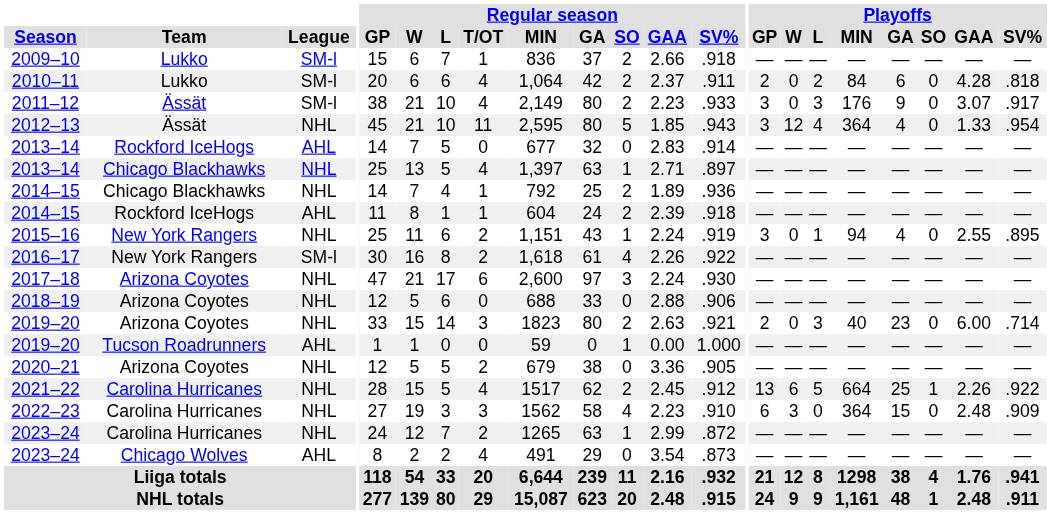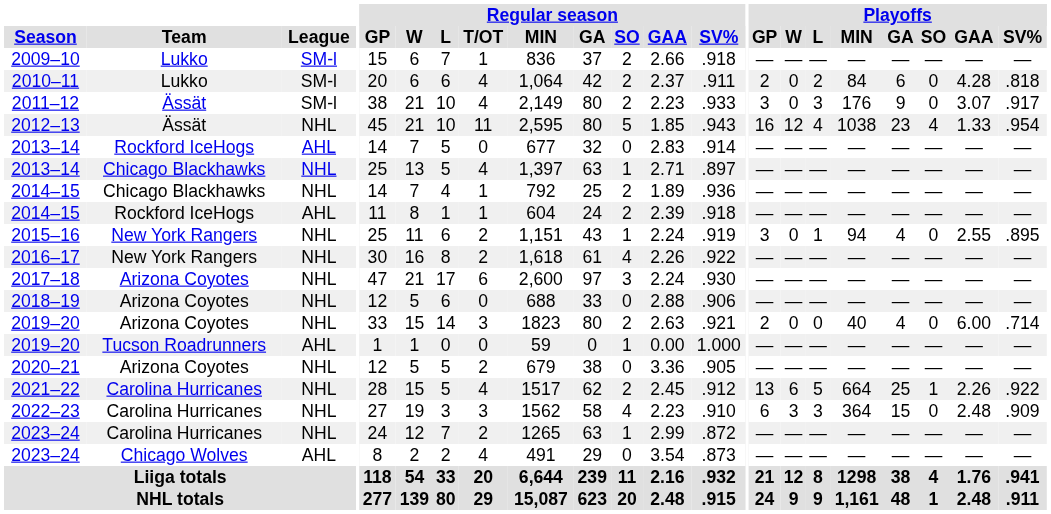2012–13 | Playoffs / GP: 3 -> 16
2012–13 | Playoffs / MIN: 364 -> 1038
2012–13 | Playoffs / GA: 4 -> 23
2012–13 | Playoffs / SO: 0 -> 4
2016–17 | League: SM-l -> NHL
2019–20 / Arizona Coyotes | Playoffs / L: 3 -> 0
2019–20 / Arizona Coyotes | Playoffs / GA: 23 -> 4
2022–23 | Playoffs / L: 0 -> 3
